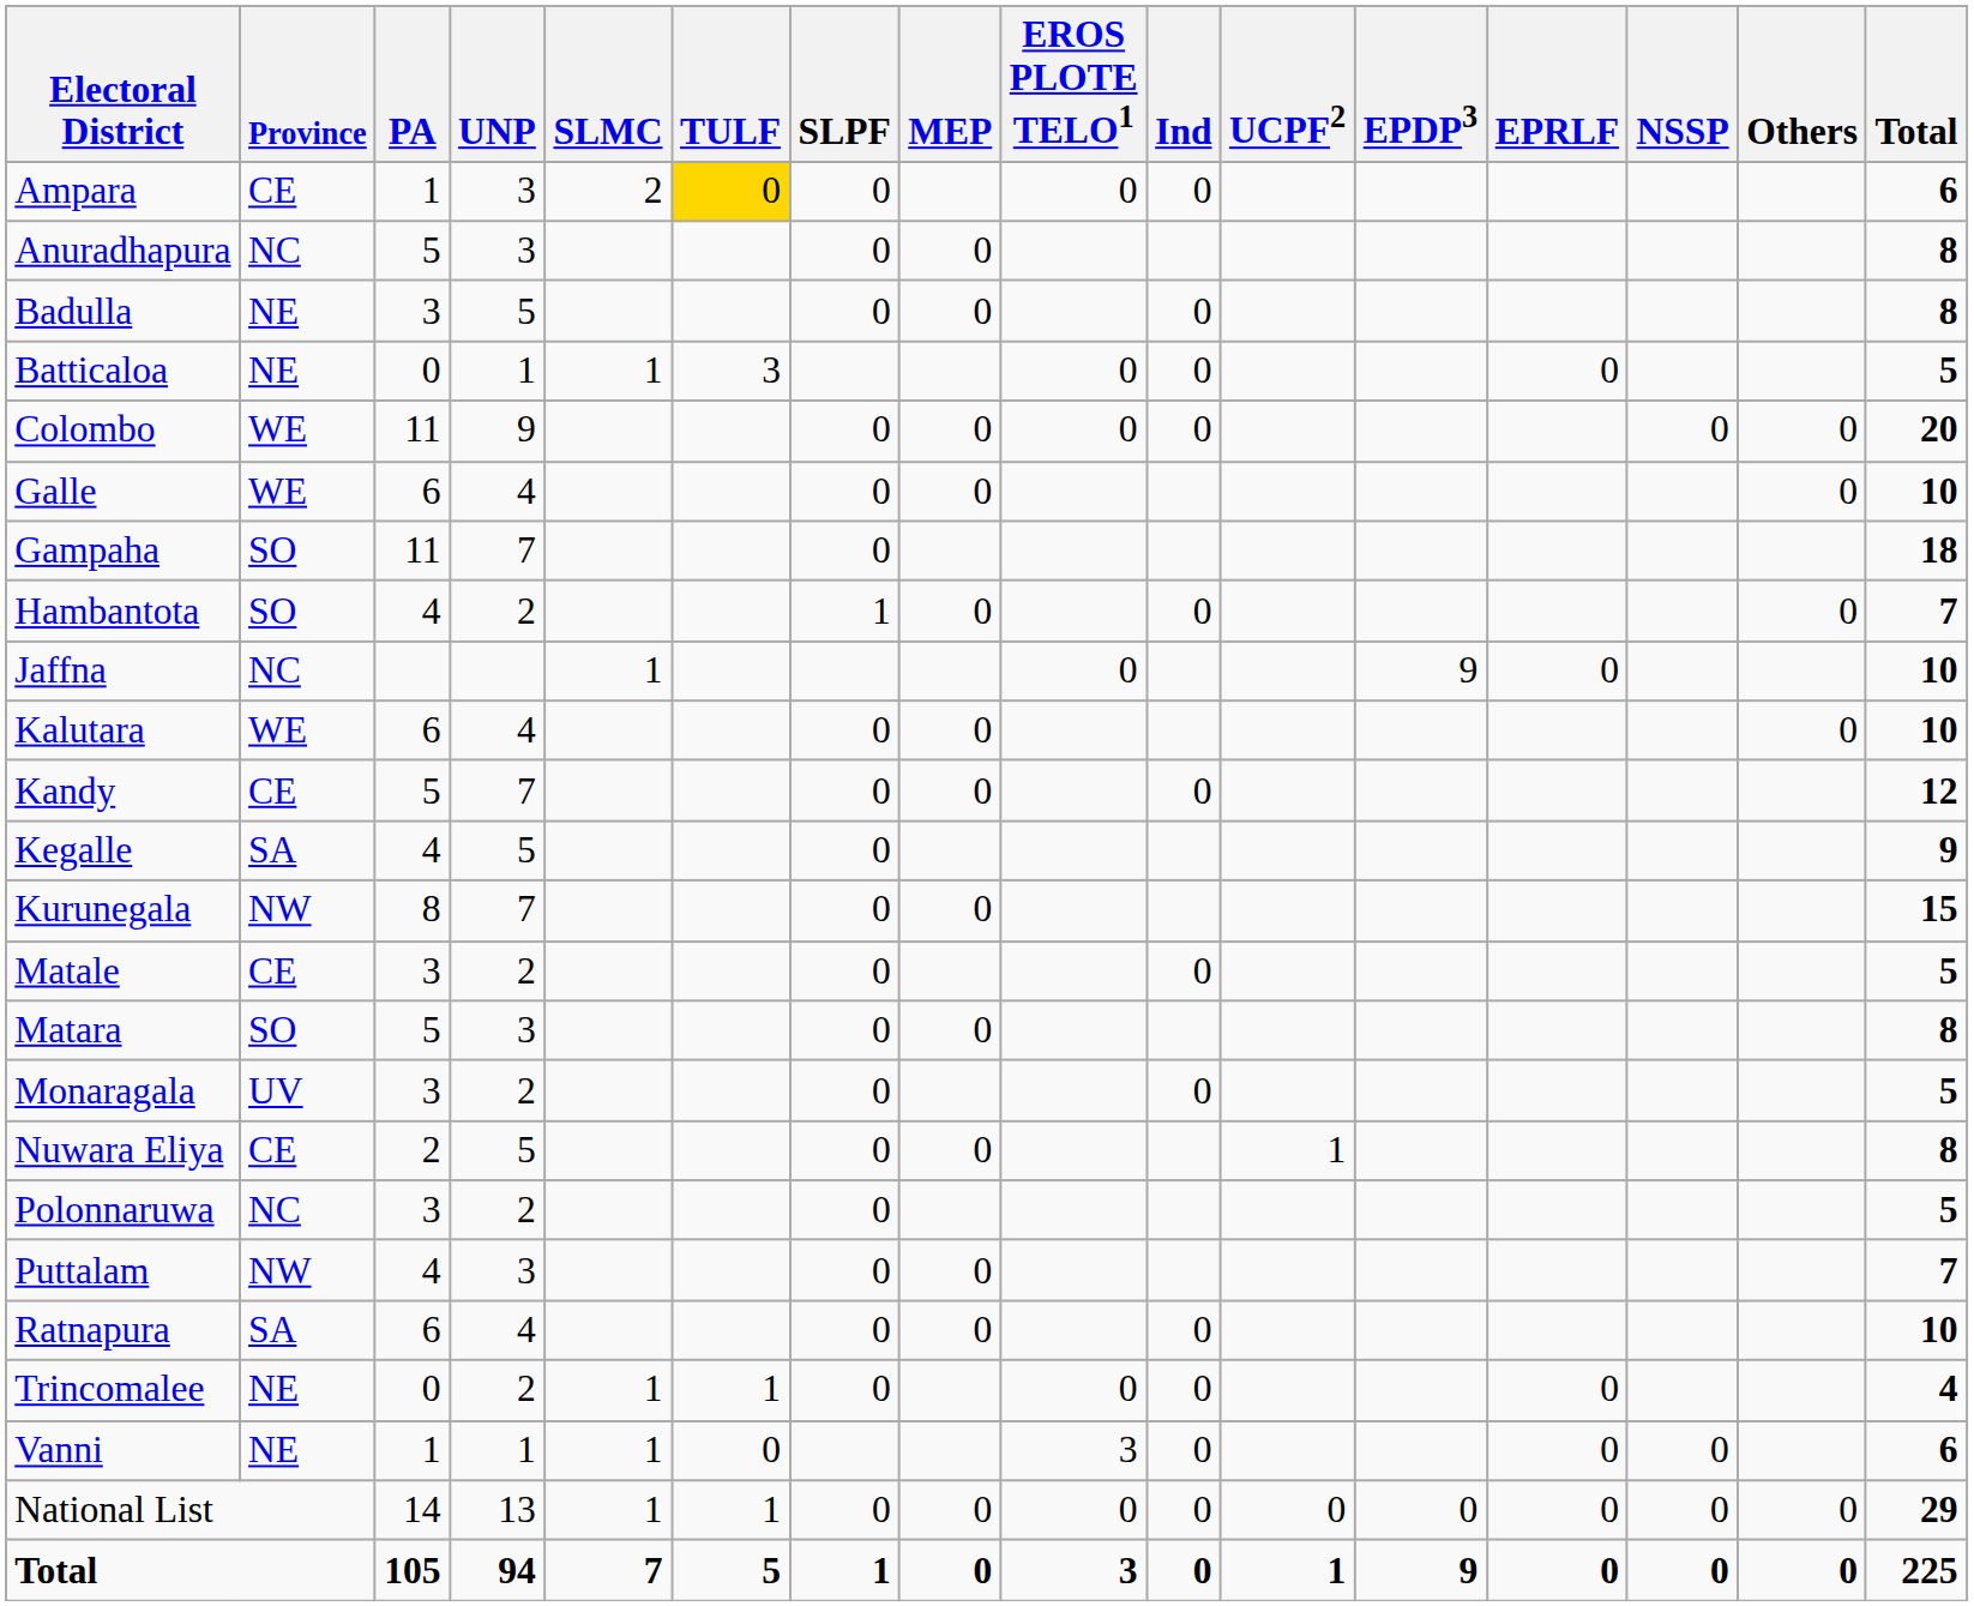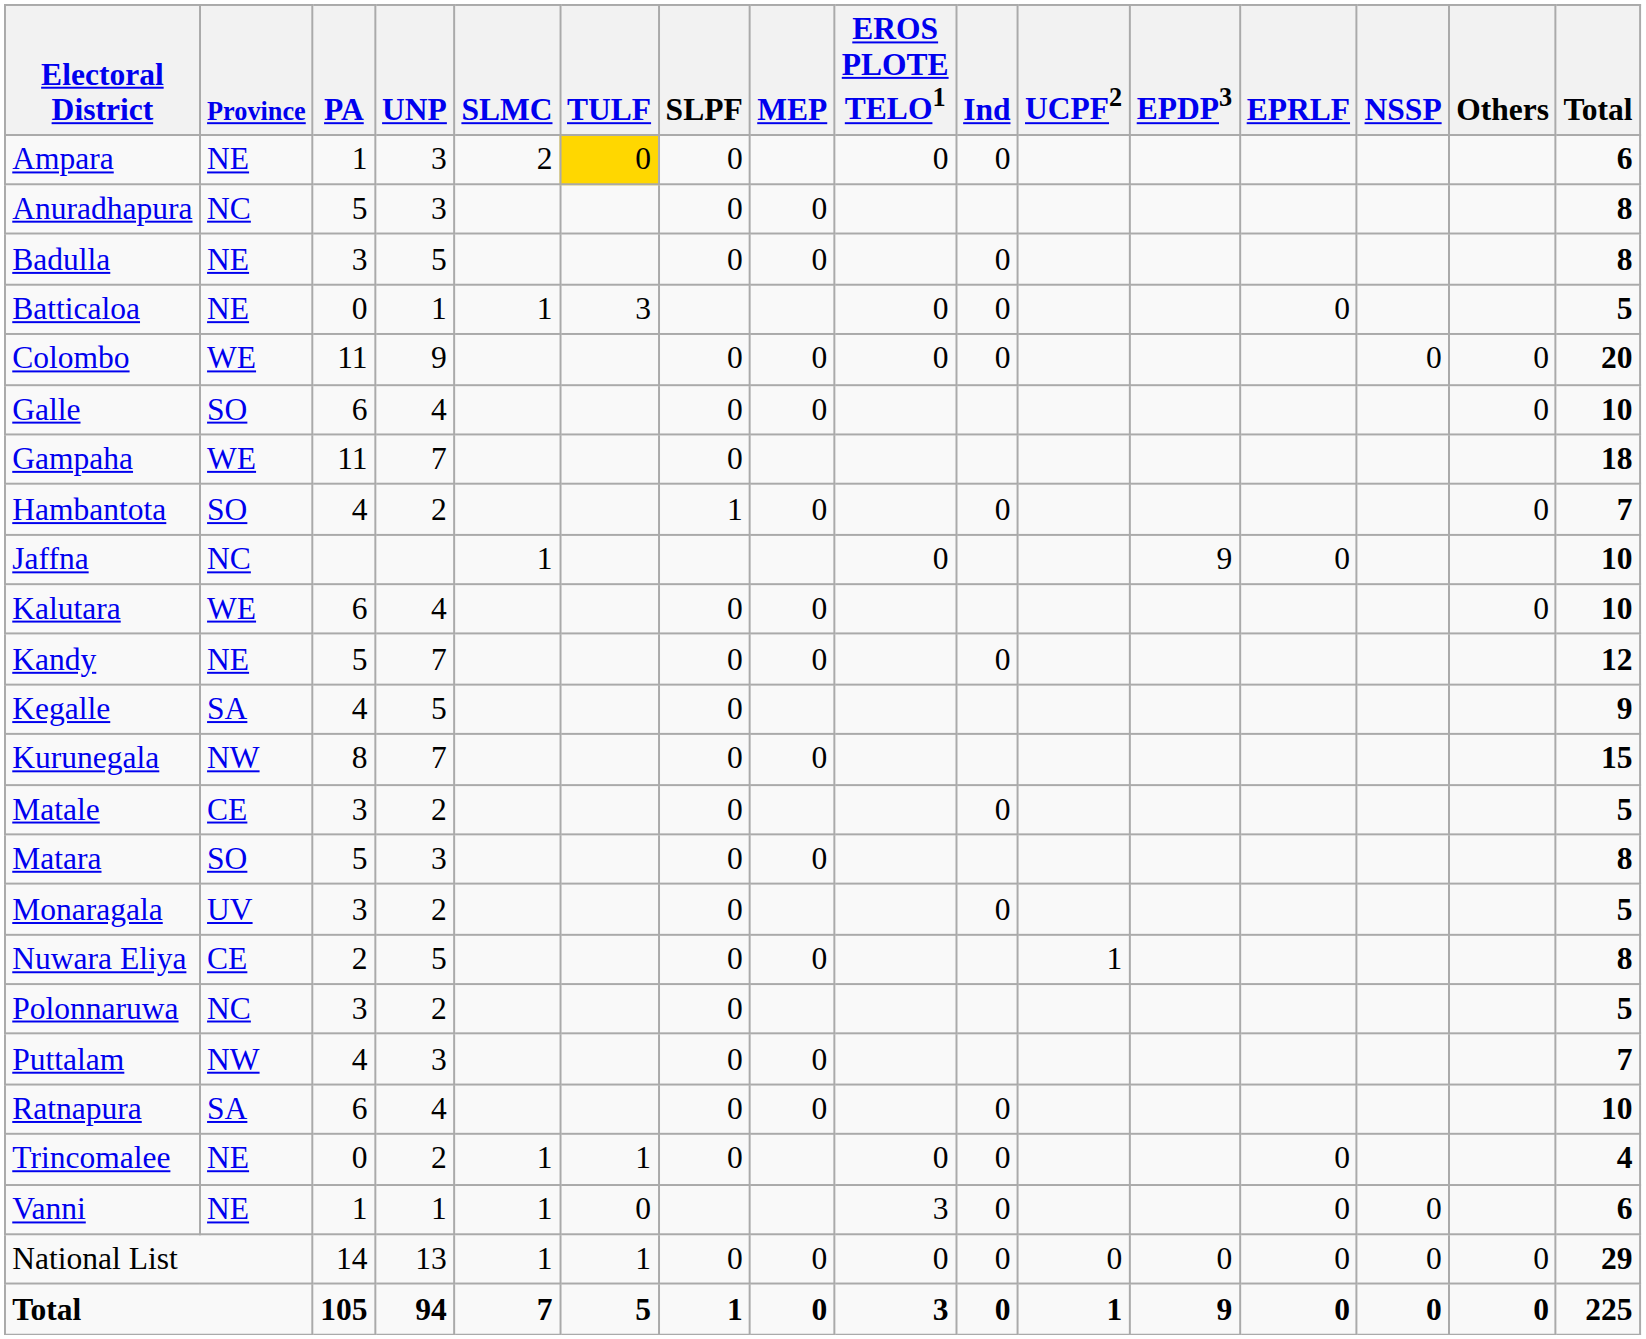Ampara | Province: CE -> NE
Galle | Province: WE -> SO
Gampaha | Province: SO -> WE
Kandy | Province: CE -> NE
